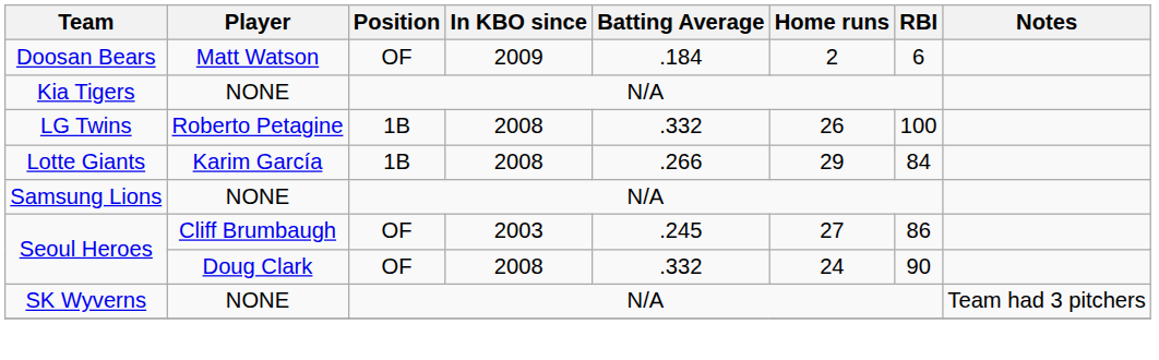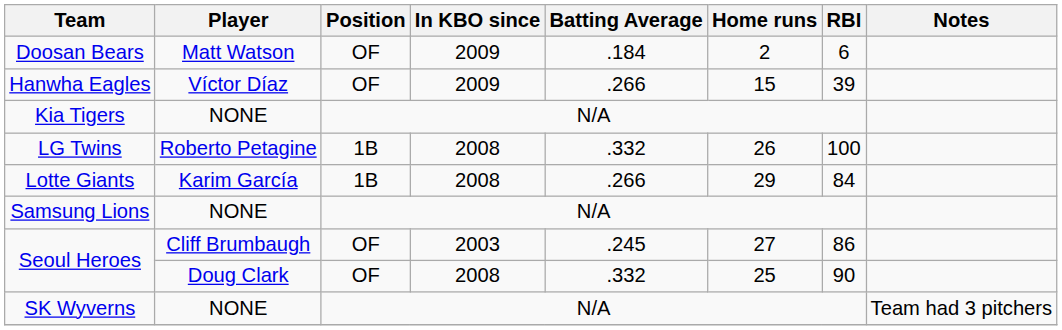+ row: Hanwha Eagles | Víctor Díaz | OF | 2009 | .266 | 15 | 39
Seoul Heroes / Doug Clark | Home runs: 24 -> 25
